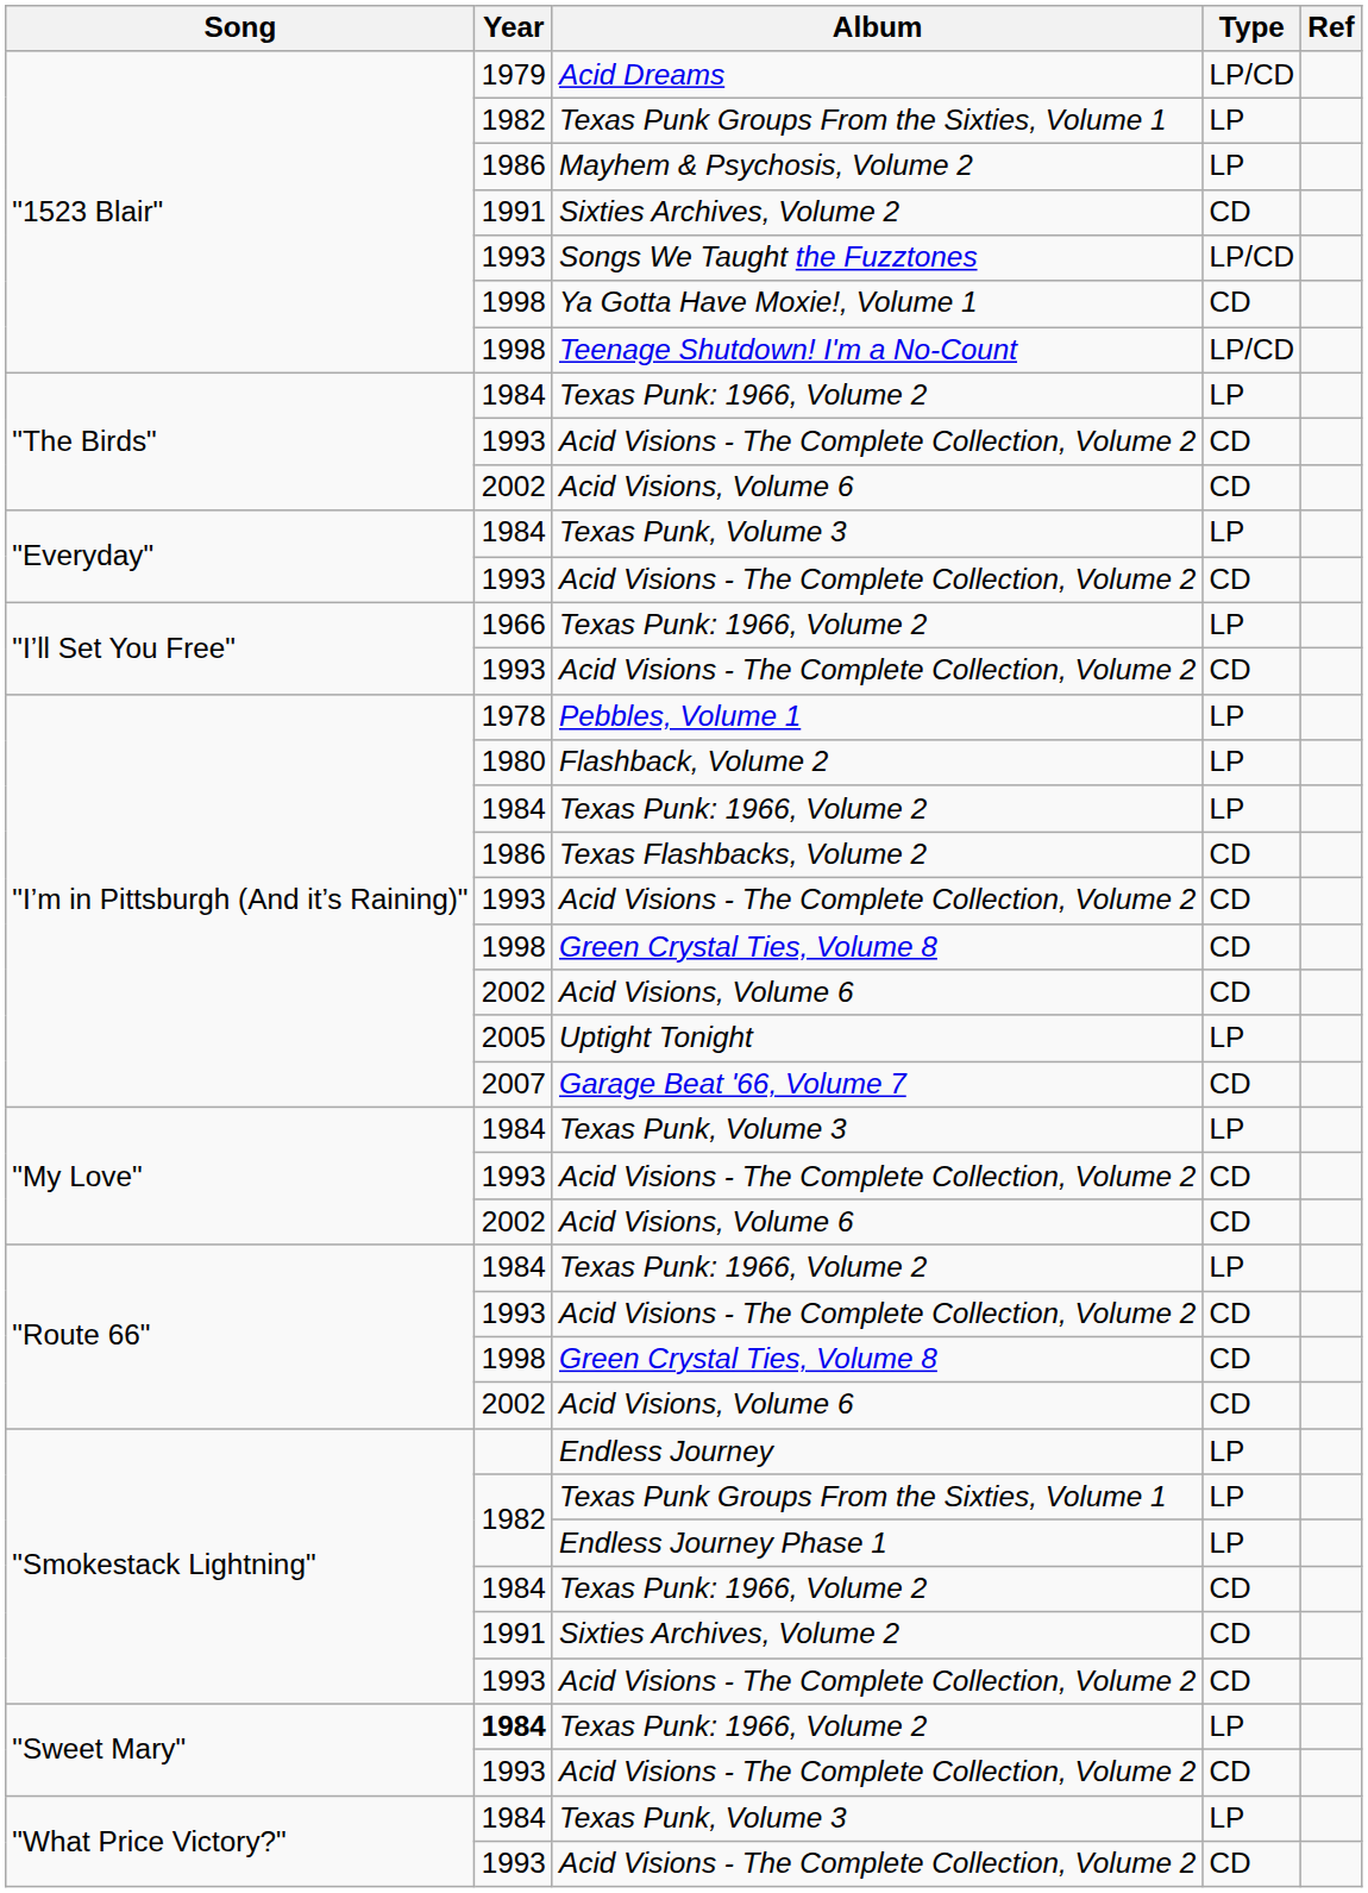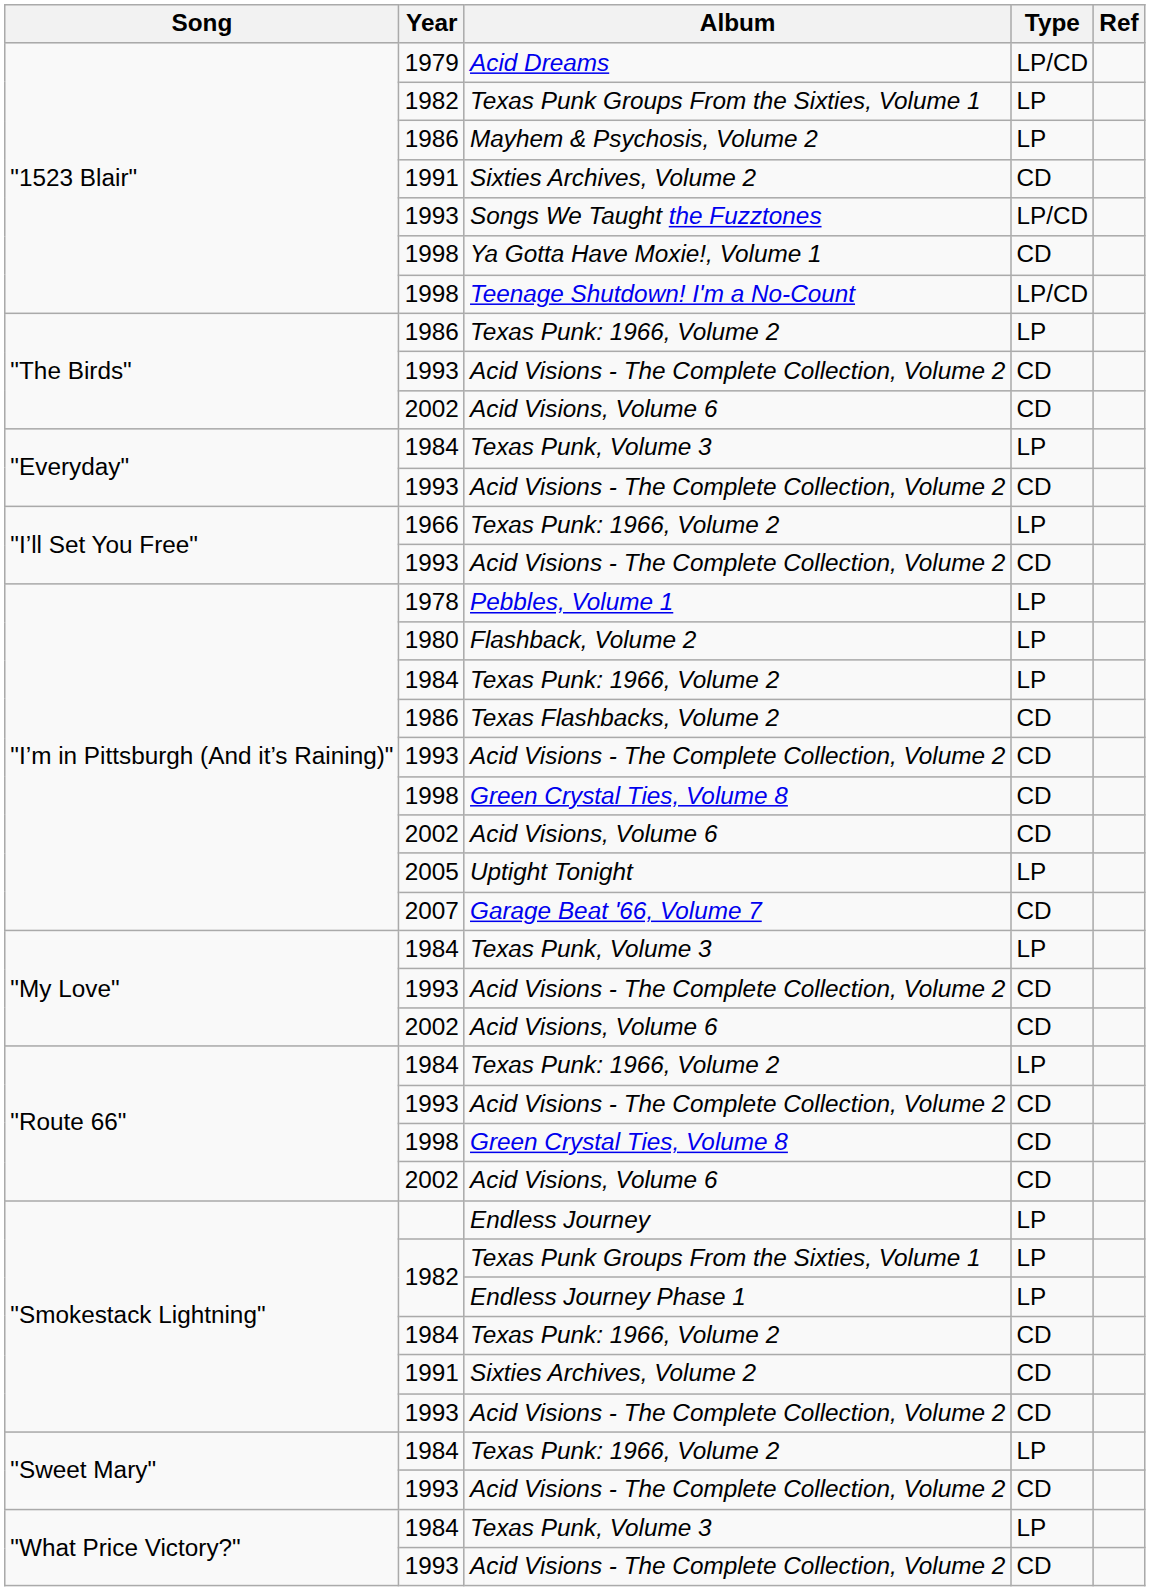"The Birds" / Texas Punk: 1966, Volume 2 | Year: 1984 -> 1986
"Sweet Mary" / Texas Punk: 1966, Volume 2 | Year: bold -> normal
